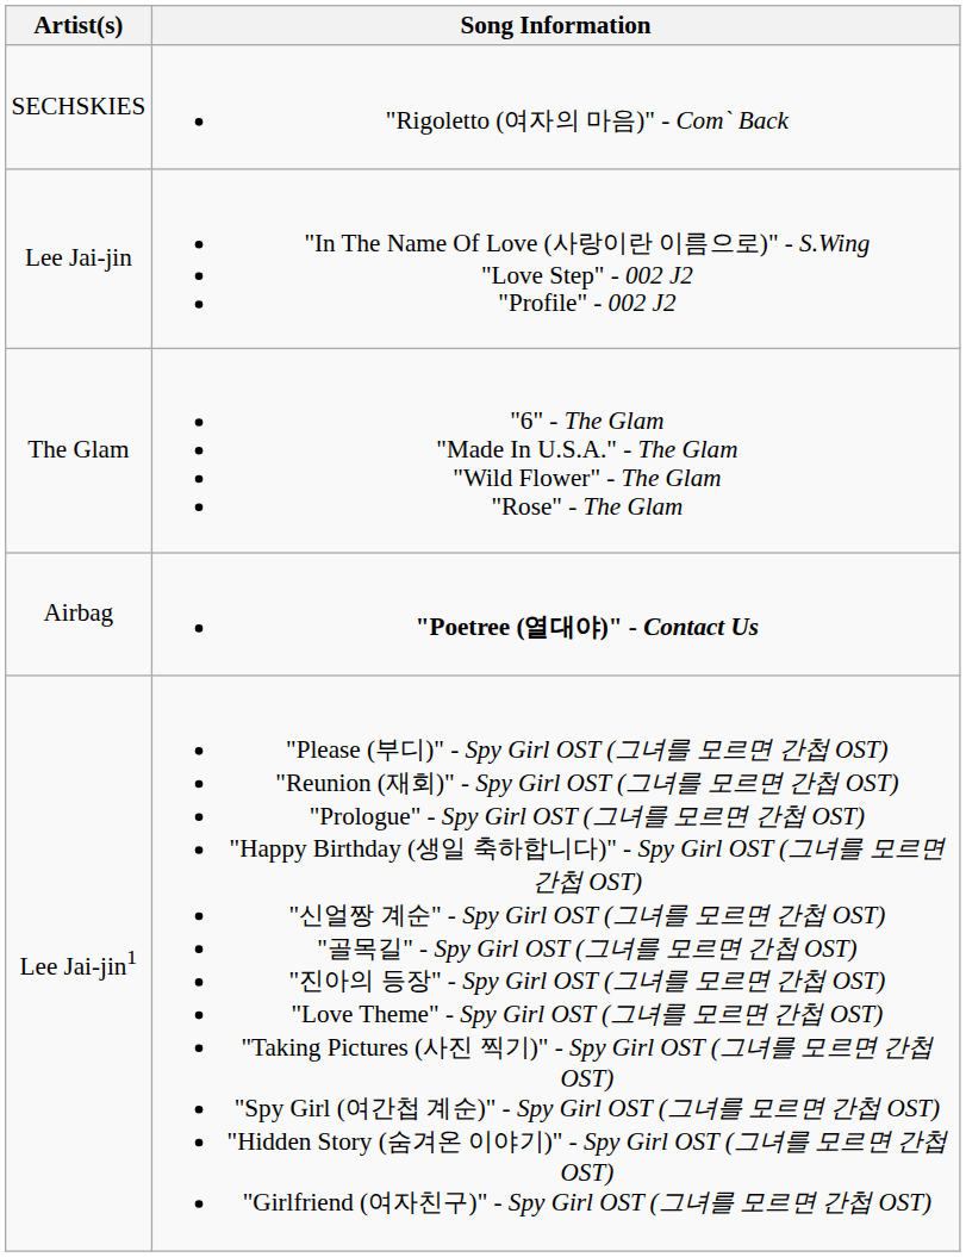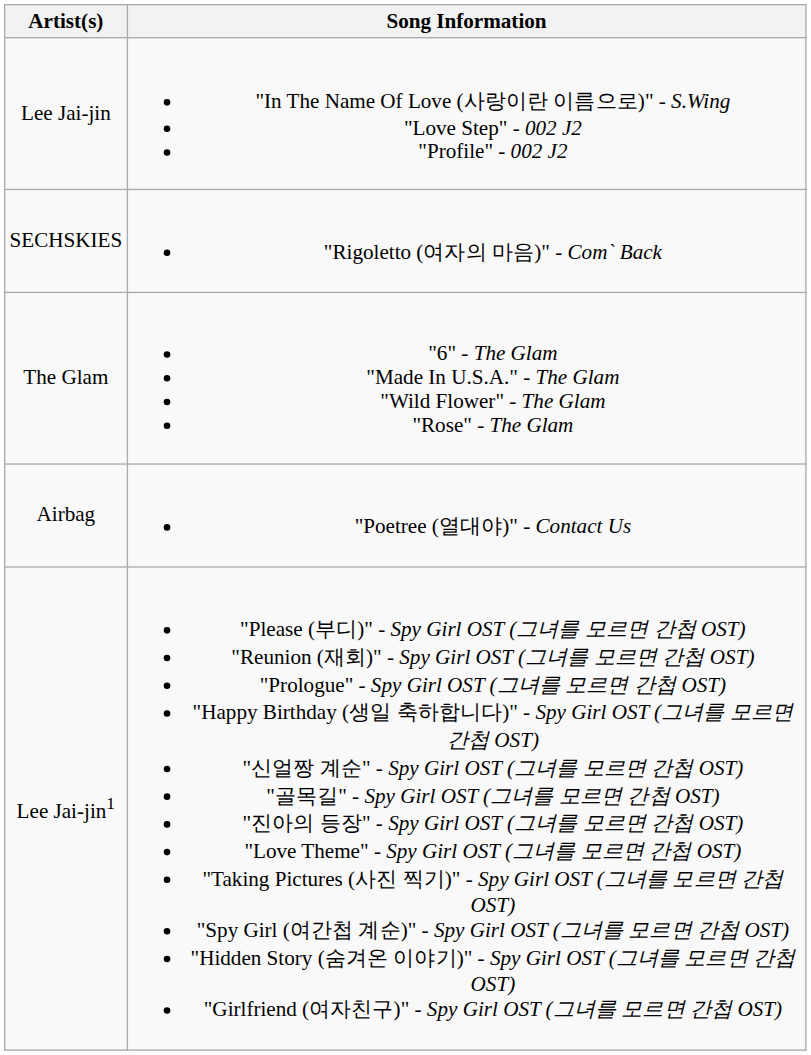rows swapped: SECHSKIES <-> Lee Jai-jin
Airbag | Song Information: bold -> normal
